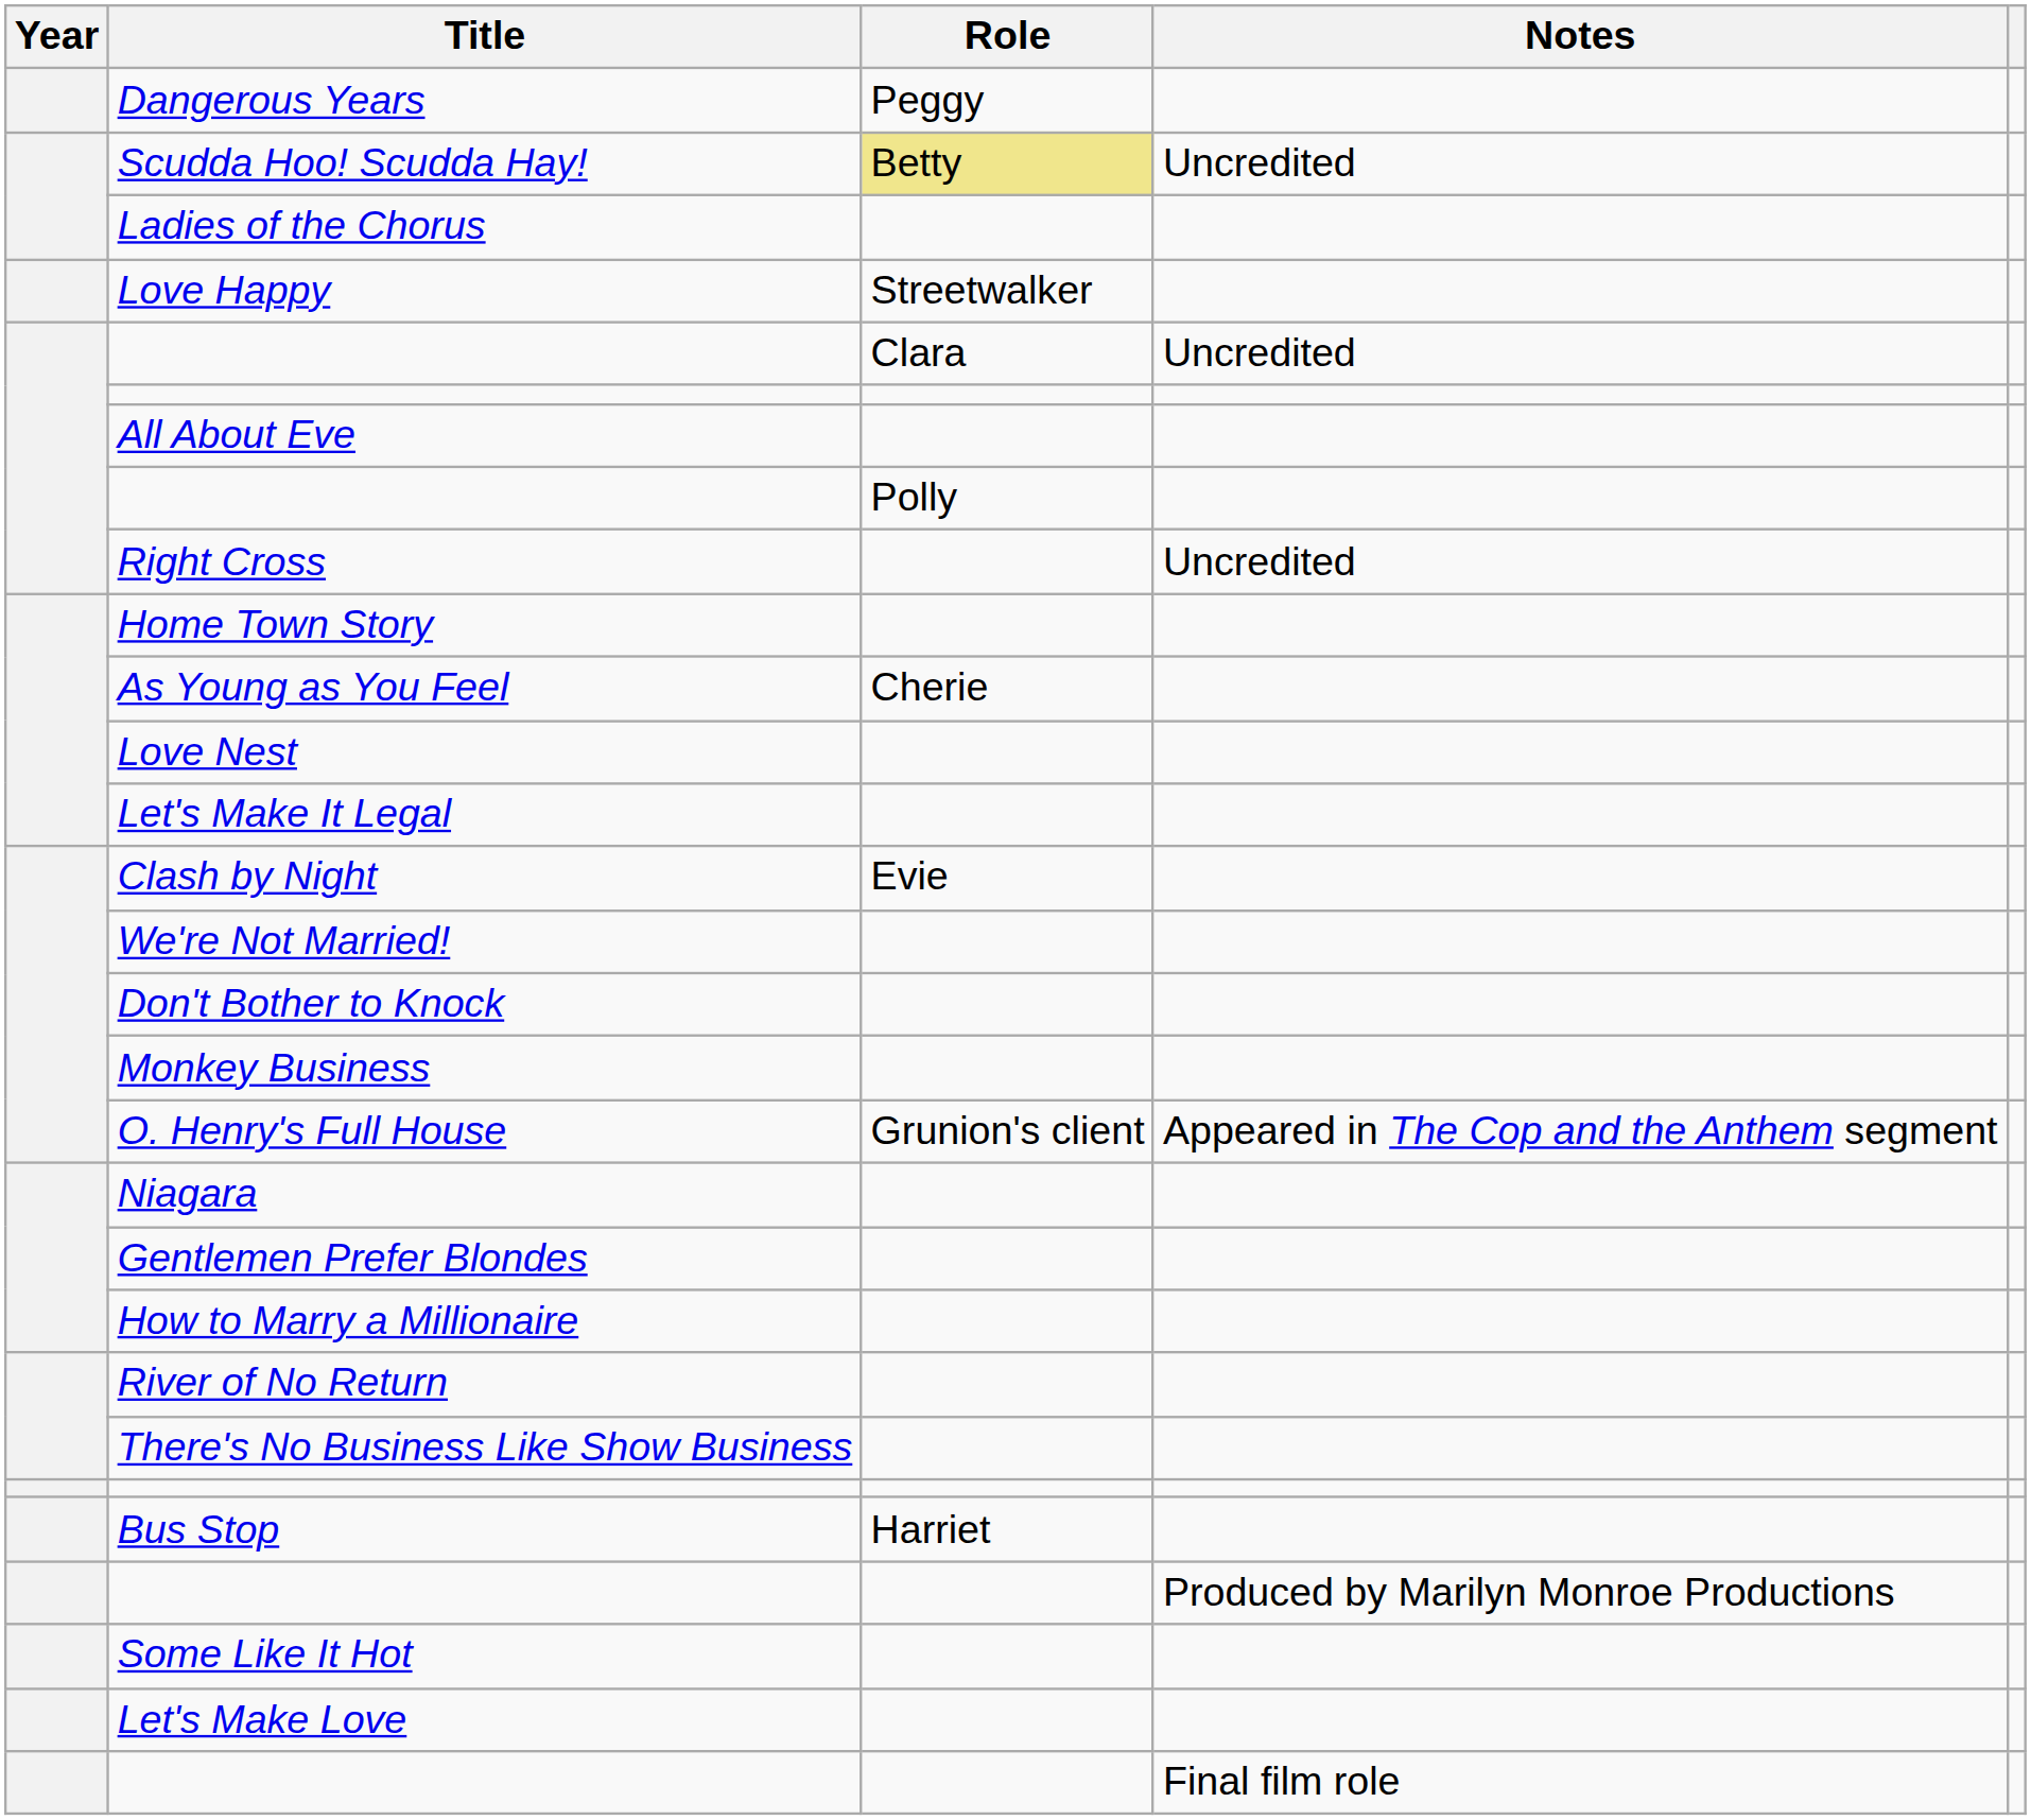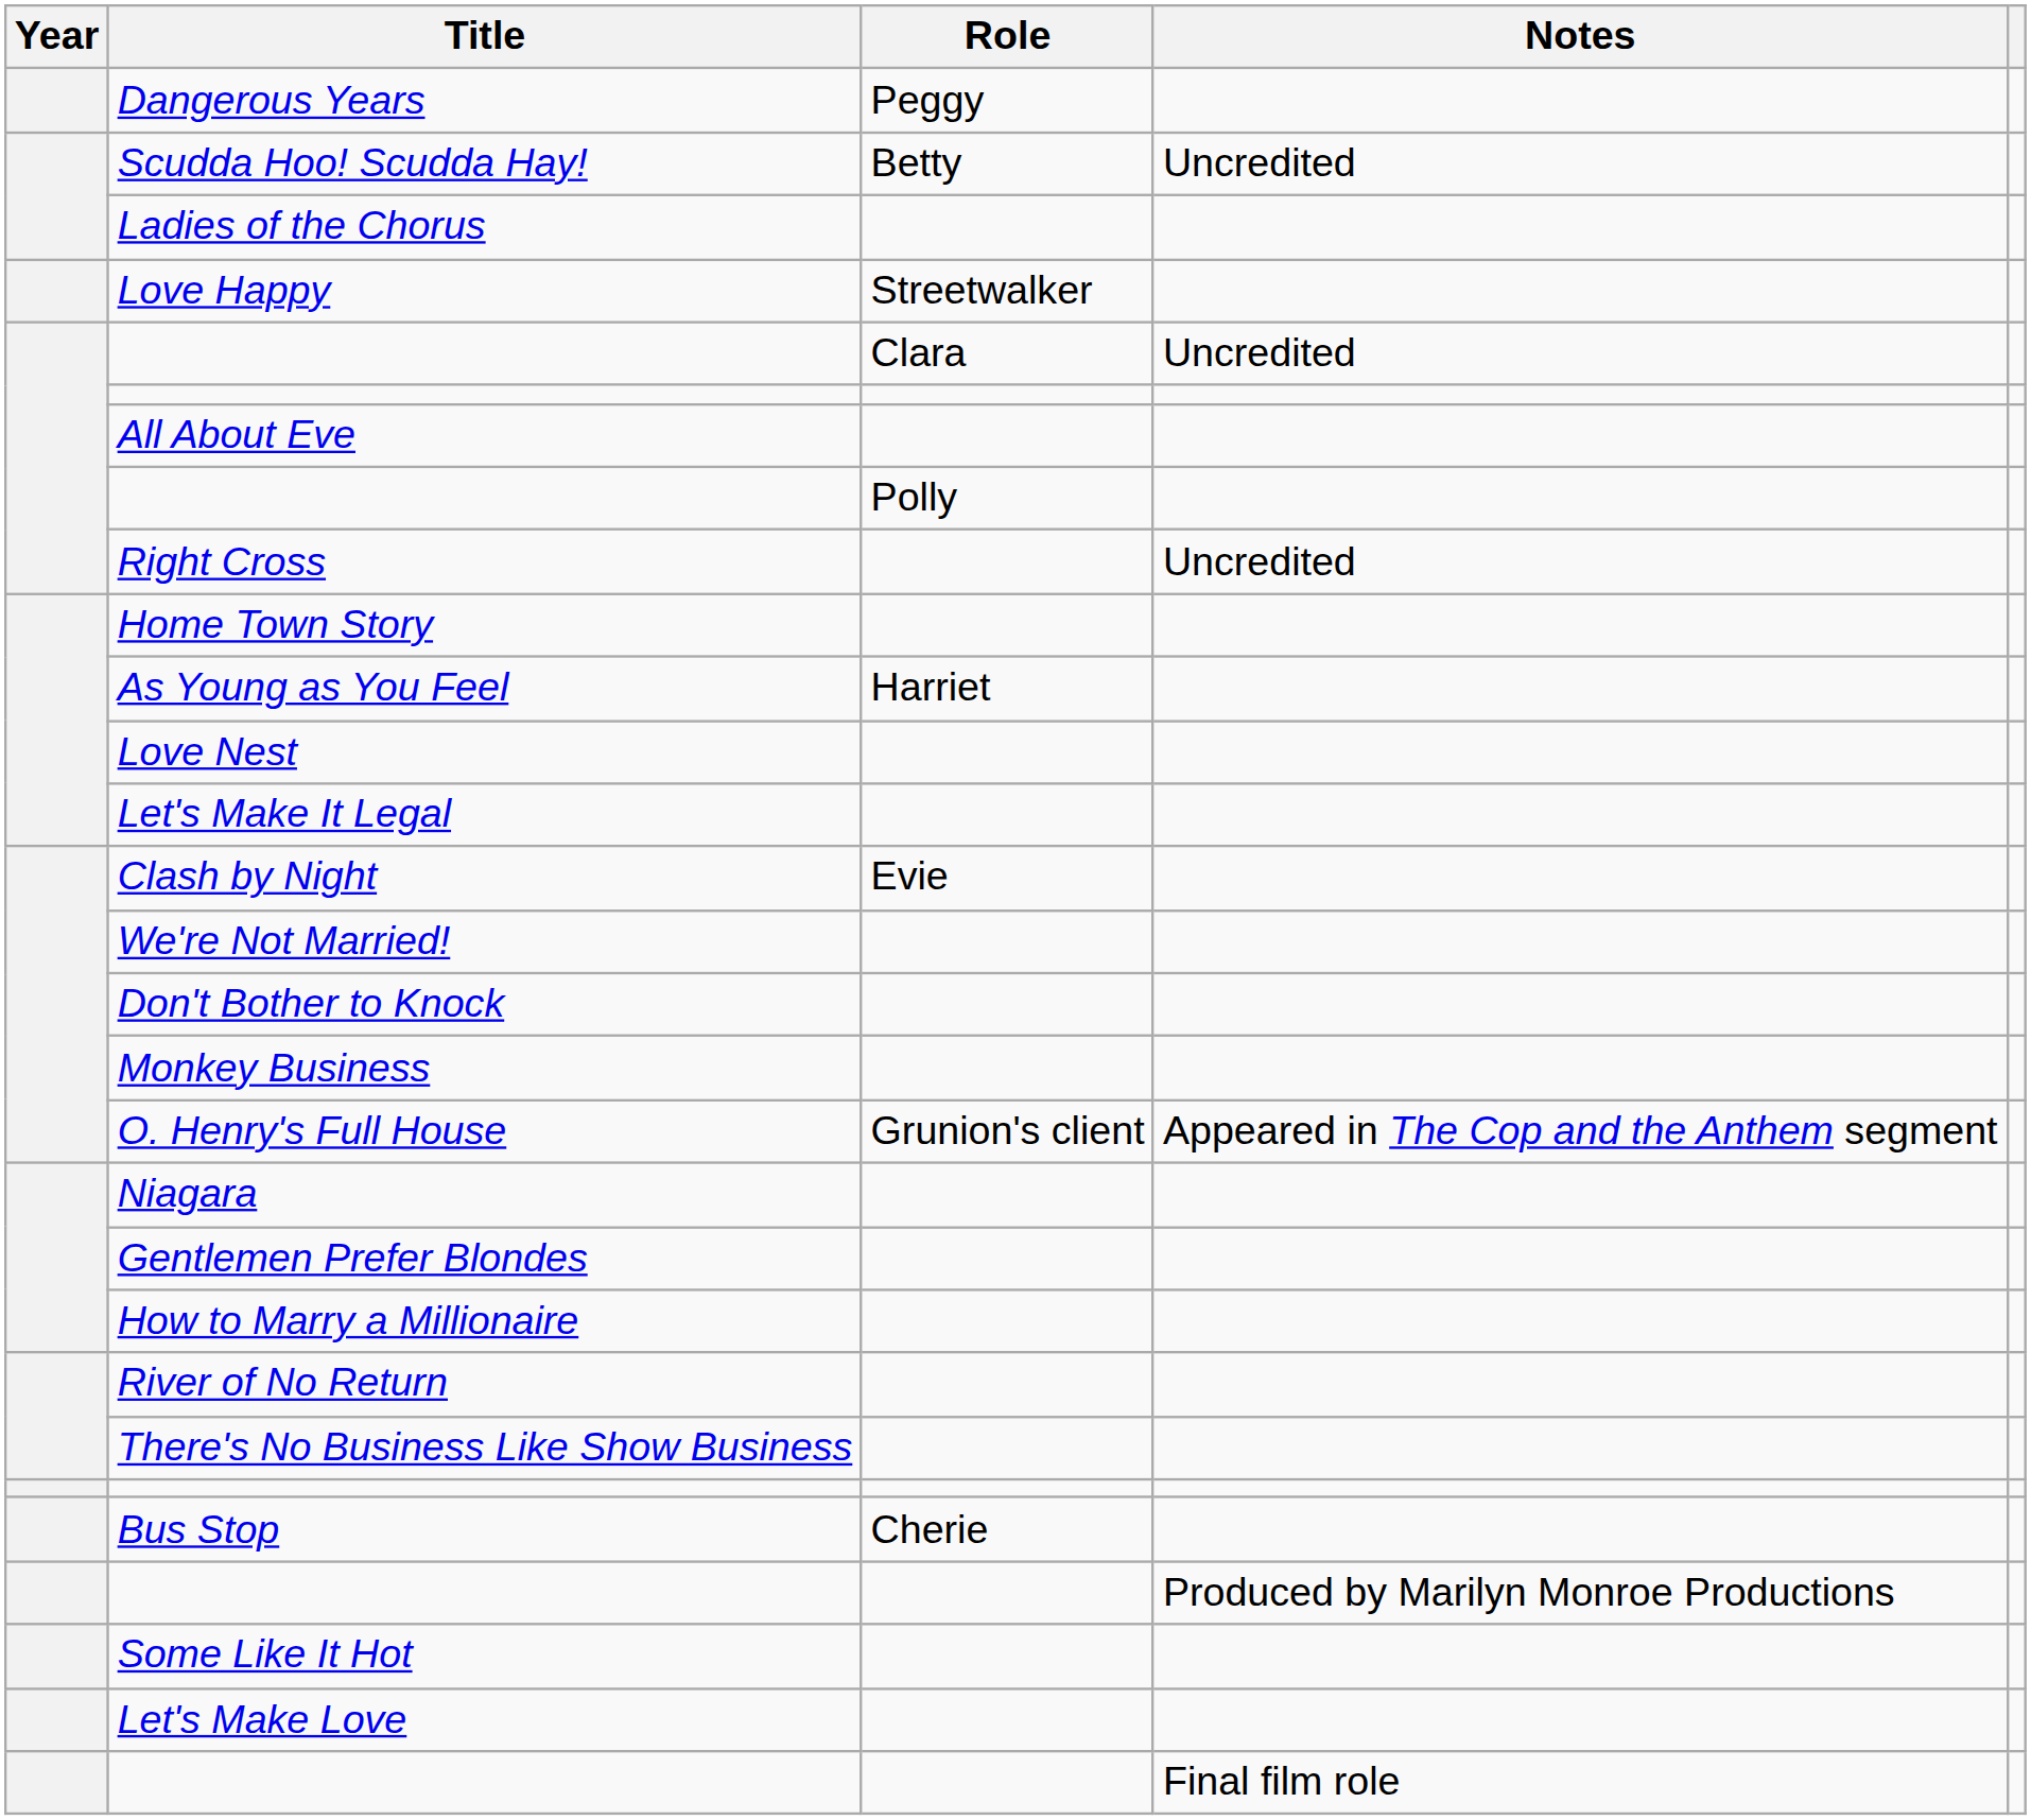Scudda Hoo! Scudda Hay! | Role: khaki background -> no background
As Young as You Feel | Role: Cherie -> Harriet
Bus Stop | Role: Harriet -> Cherie
